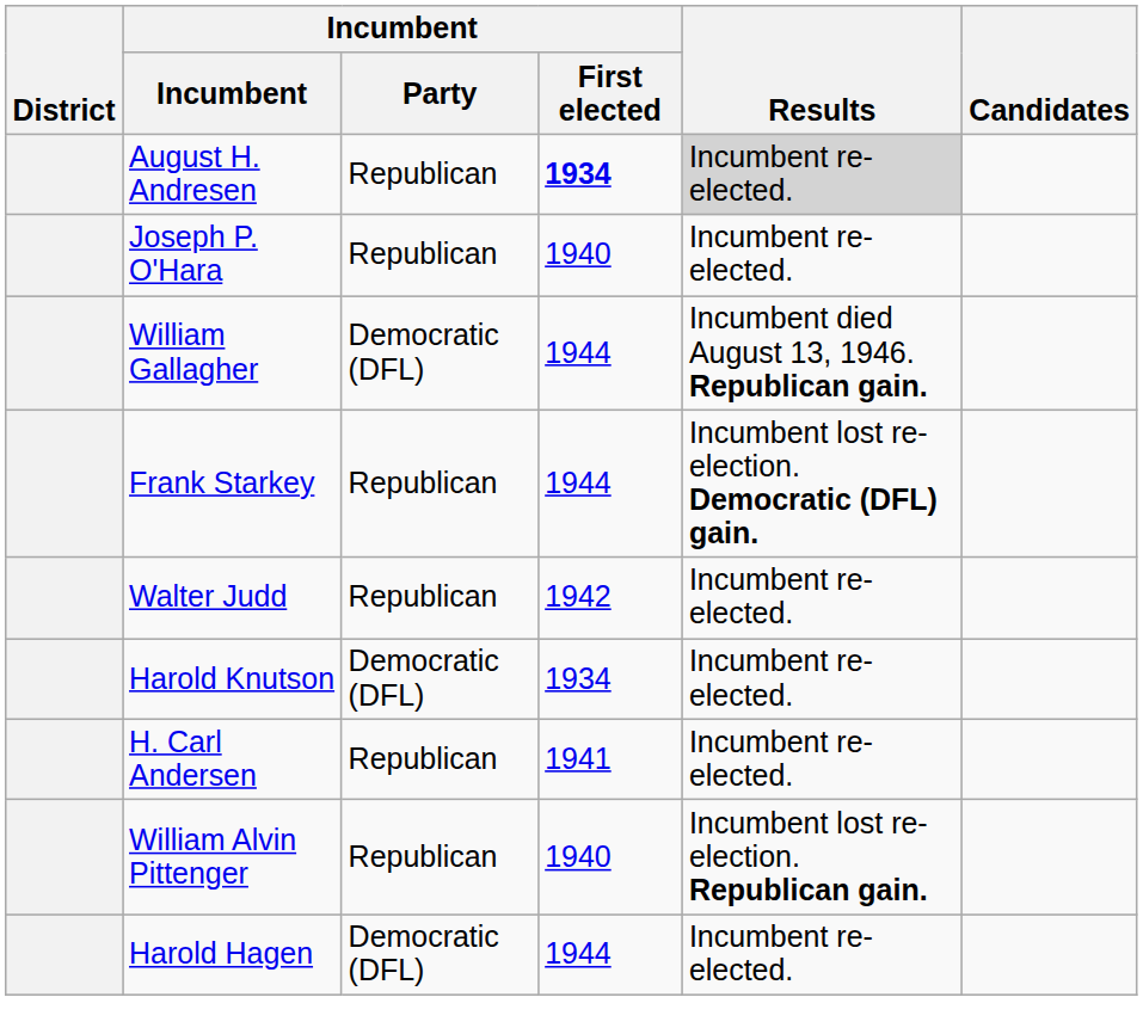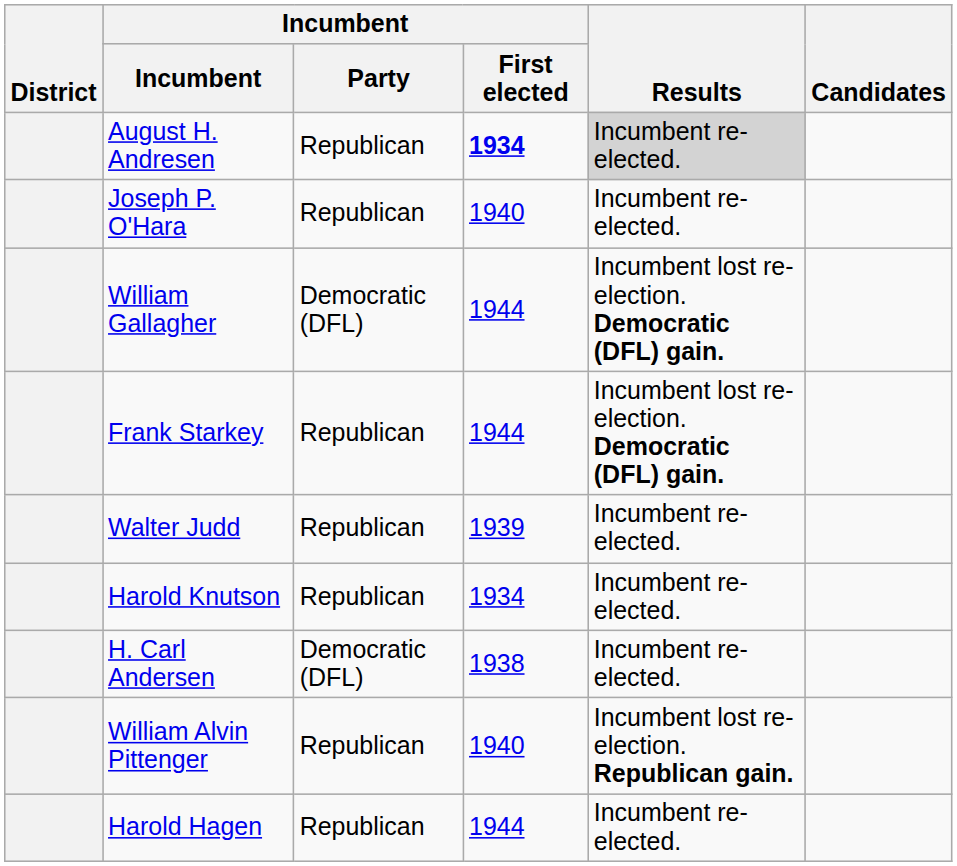William Gallagher | Results: Incumbent died August 13, 1946. Republican gain. -> Incumbent lost re-election. Democratic (DFL) gain.
Walter Judd | Incumbent / First elected: 1942 -> 1939
Harold Knutson | Incumbent / Party: Democratic (DFL) -> Republican
H. Carl Andersen | Incumbent / Party: Republican -> Democratic (DFL)
H. Carl Andersen | Incumbent / First elected: 1941 -> 1938
Harold Hagen | Incumbent / Party: Democratic (DFL) -> Republican
